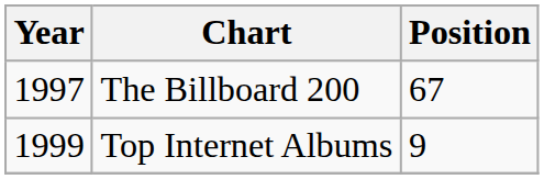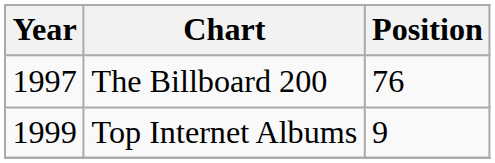The Billboard 200 | Position: 67 -> 76
